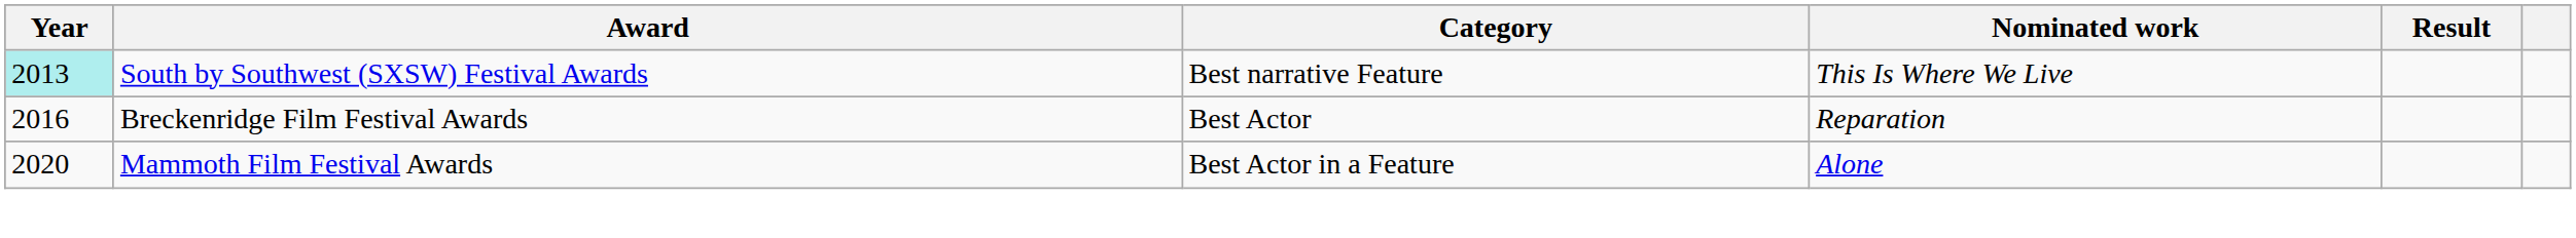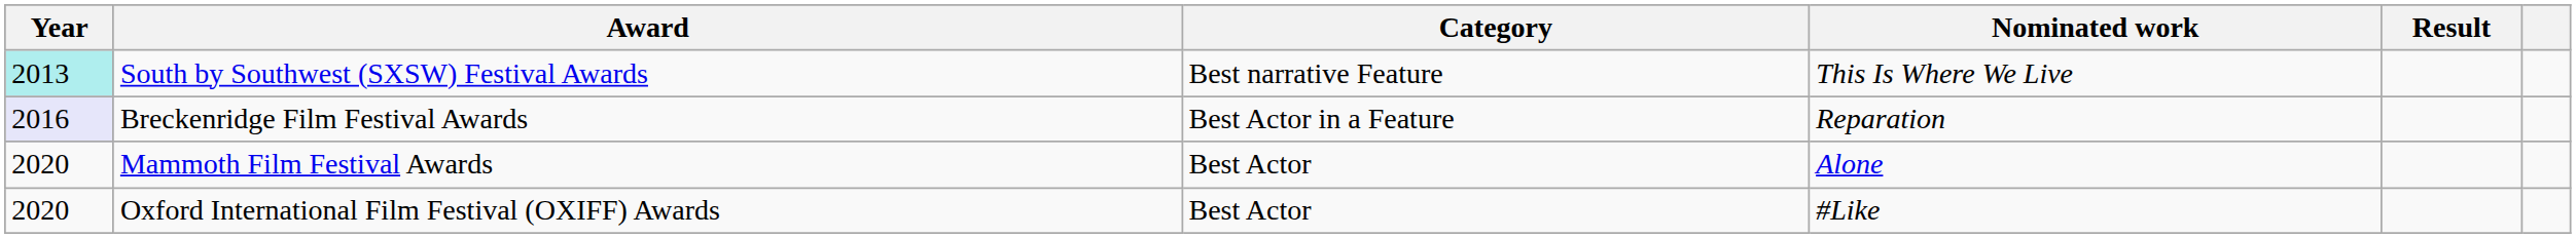Breckenridge Film Festival Awards | Year: no background -> lavender background
Breckenridge Film Festival Awards | Category: Best Actor -> Best Actor in a Feature
Mammoth Film Festival Awards | Category: Best Actor in a Feature -> Best Actor
+ row: 2020 | Oxford International Film Festival (OXIFF) Awards | Best Actor | #Like
